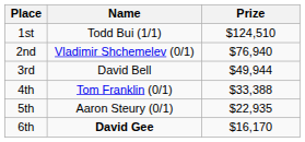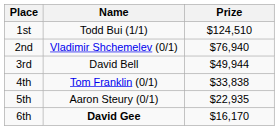4th | Prize: $33,388 -> $33,838
